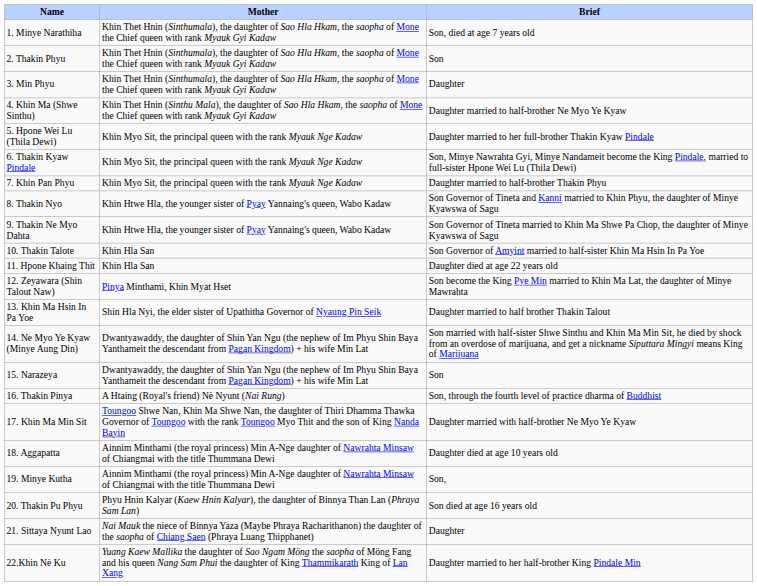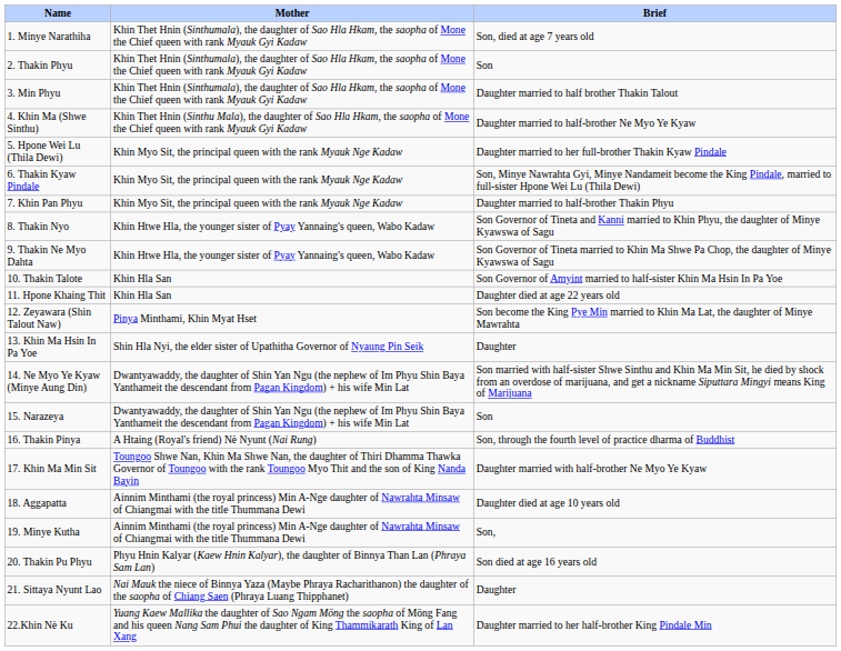3. Min Phyu | Brief: Daughter -> Daughter married to half brother Thakin Talout
13. Khin Ma Hsin In Pa Yoe | Brief: Daughter married to half brother Thakin Talout -> Daughter
